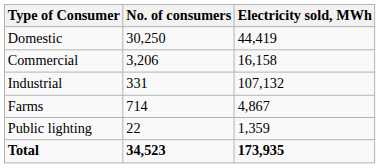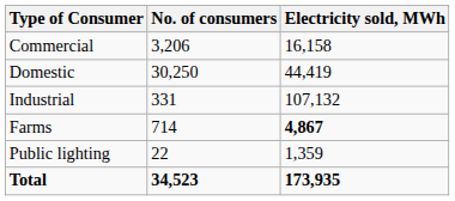rows swapped: Domestic <-> Commercial
Farms | Electricity sold, MWh: normal -> bold
